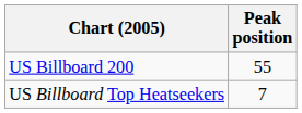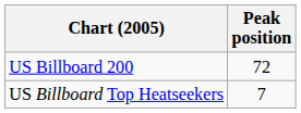US Billboard 200 | Peak position: 55 -> 72
